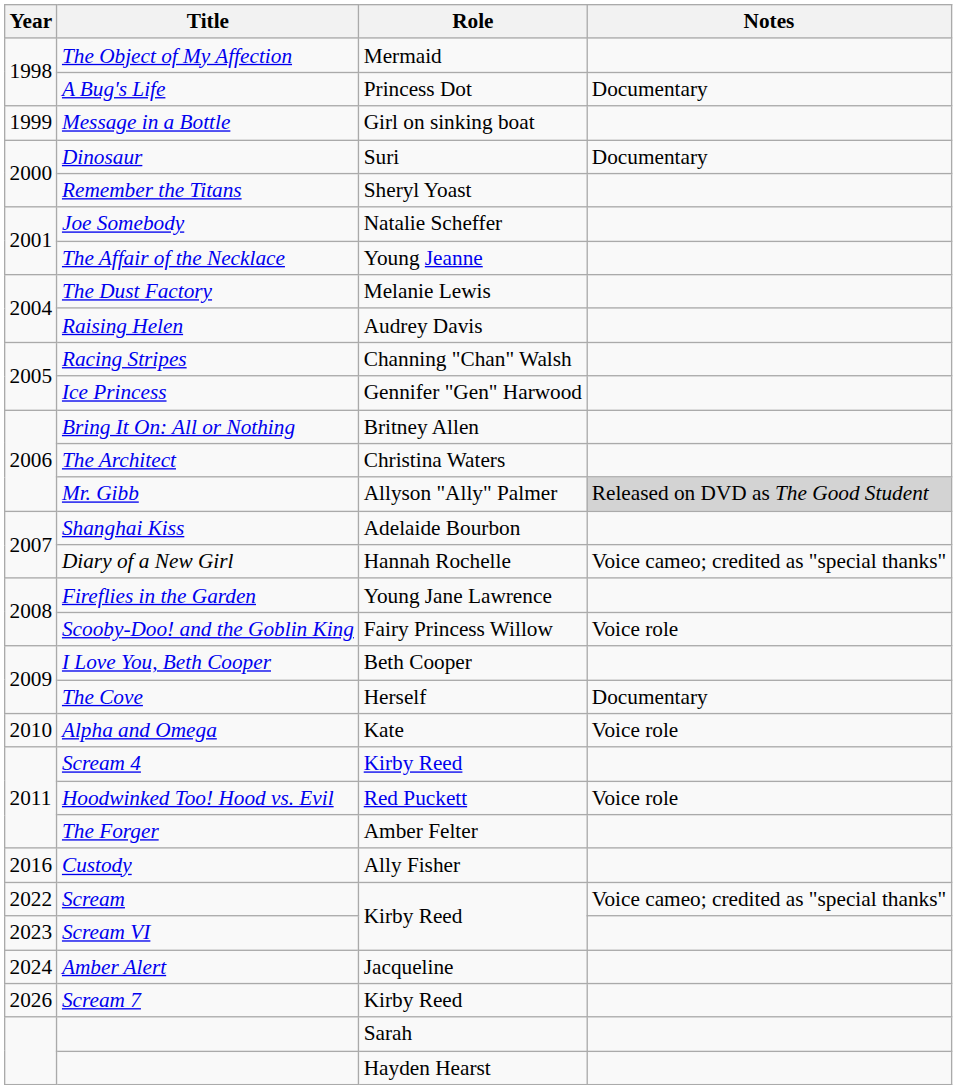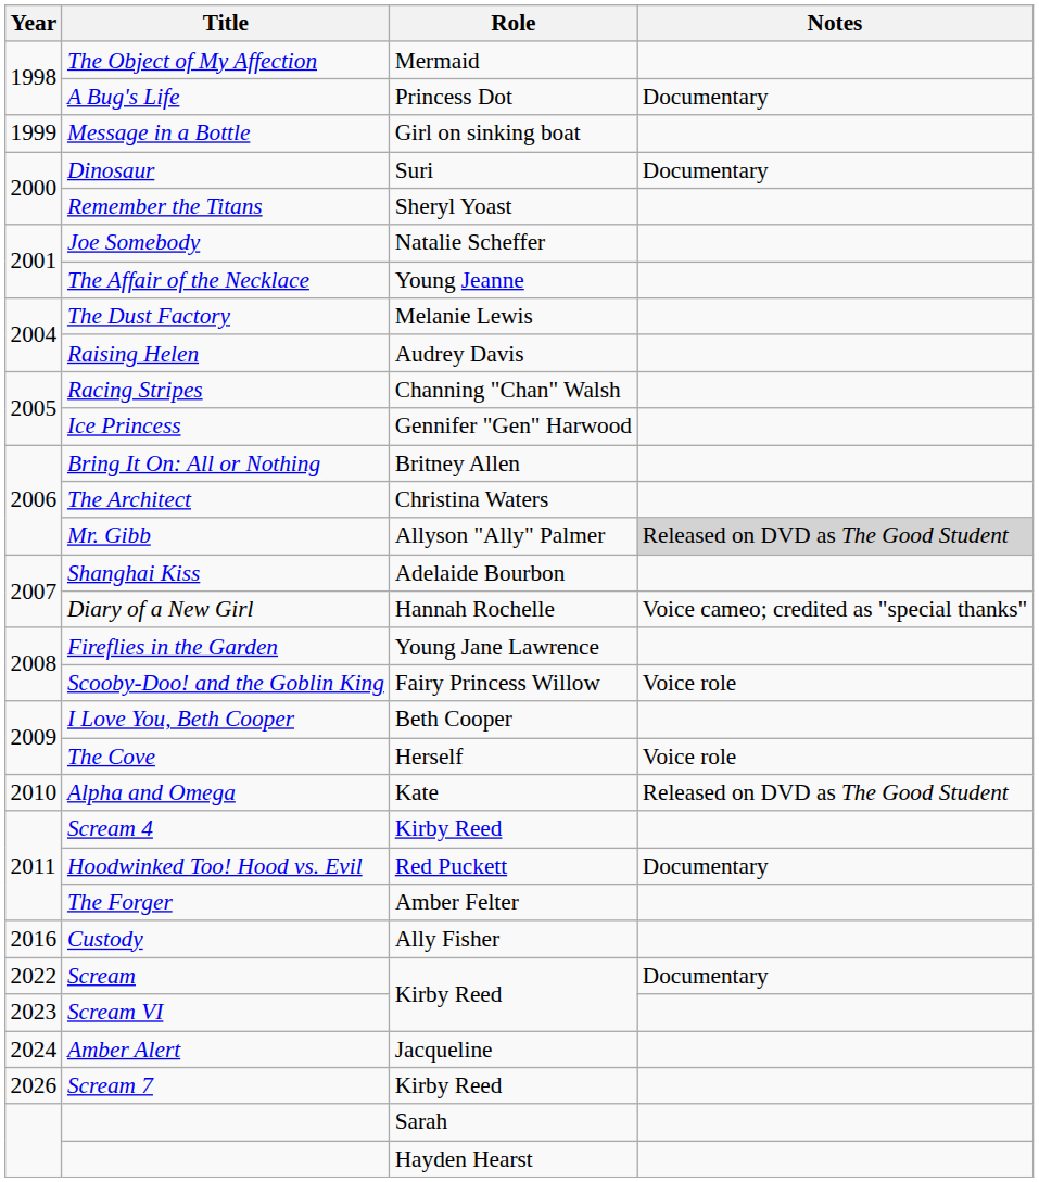The Cove | Notes: Documentary -> Voice role
Alpha and Omega | Notes: Voice role -> Released on DVD as The Good Student
Hoodwinked Too! Hood vs. Evil | Notes: Voice role -> Documentary
Scream | Notes: Voice cameo; credited as "special thanks" -> Documentary
